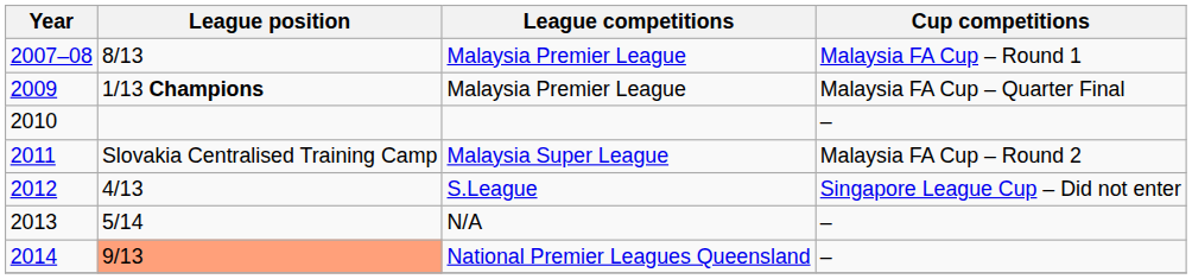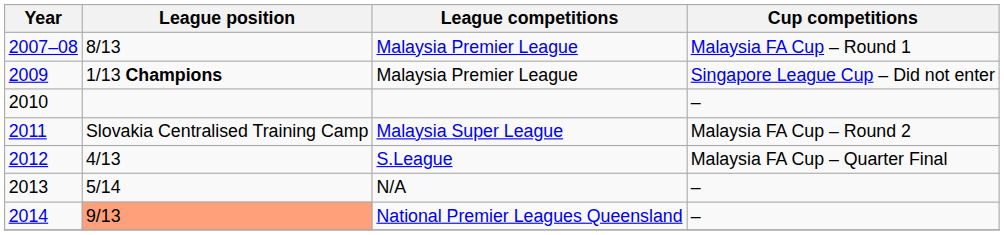2009 | Cup competitions: Malaysia FA Cup – Quarter Final -> Singapore League Cup – Did not enter
2012 | Cup competitions: Singapore League Cup – Did not enter -> Malaysia FA Cup – Quarter Final
